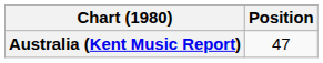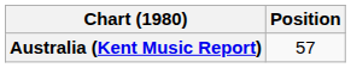Australia (Kent Music Report) | Position: 47 -> 57
